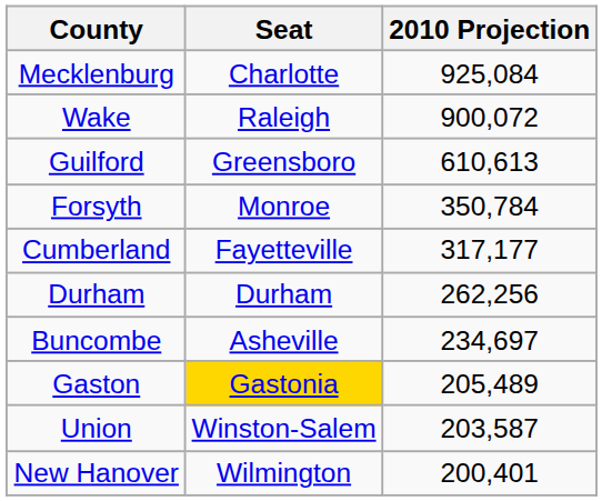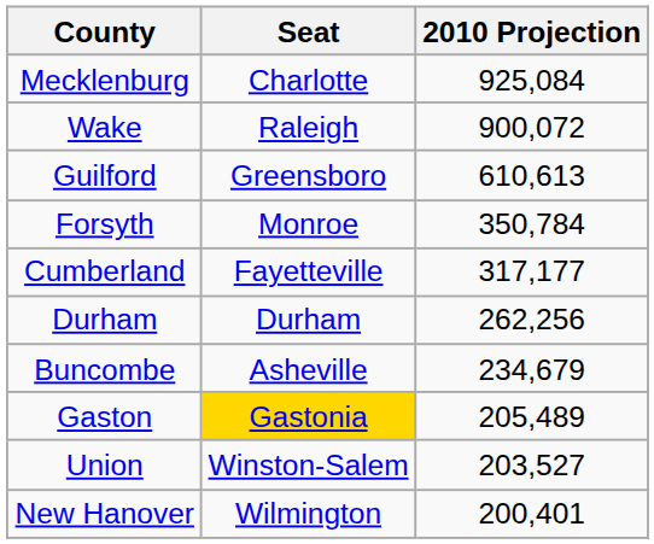Buncombe | 2010 Projection: 234,697 -> 234,679
Union | 2010 Projection: 203,587 -> 203,527
